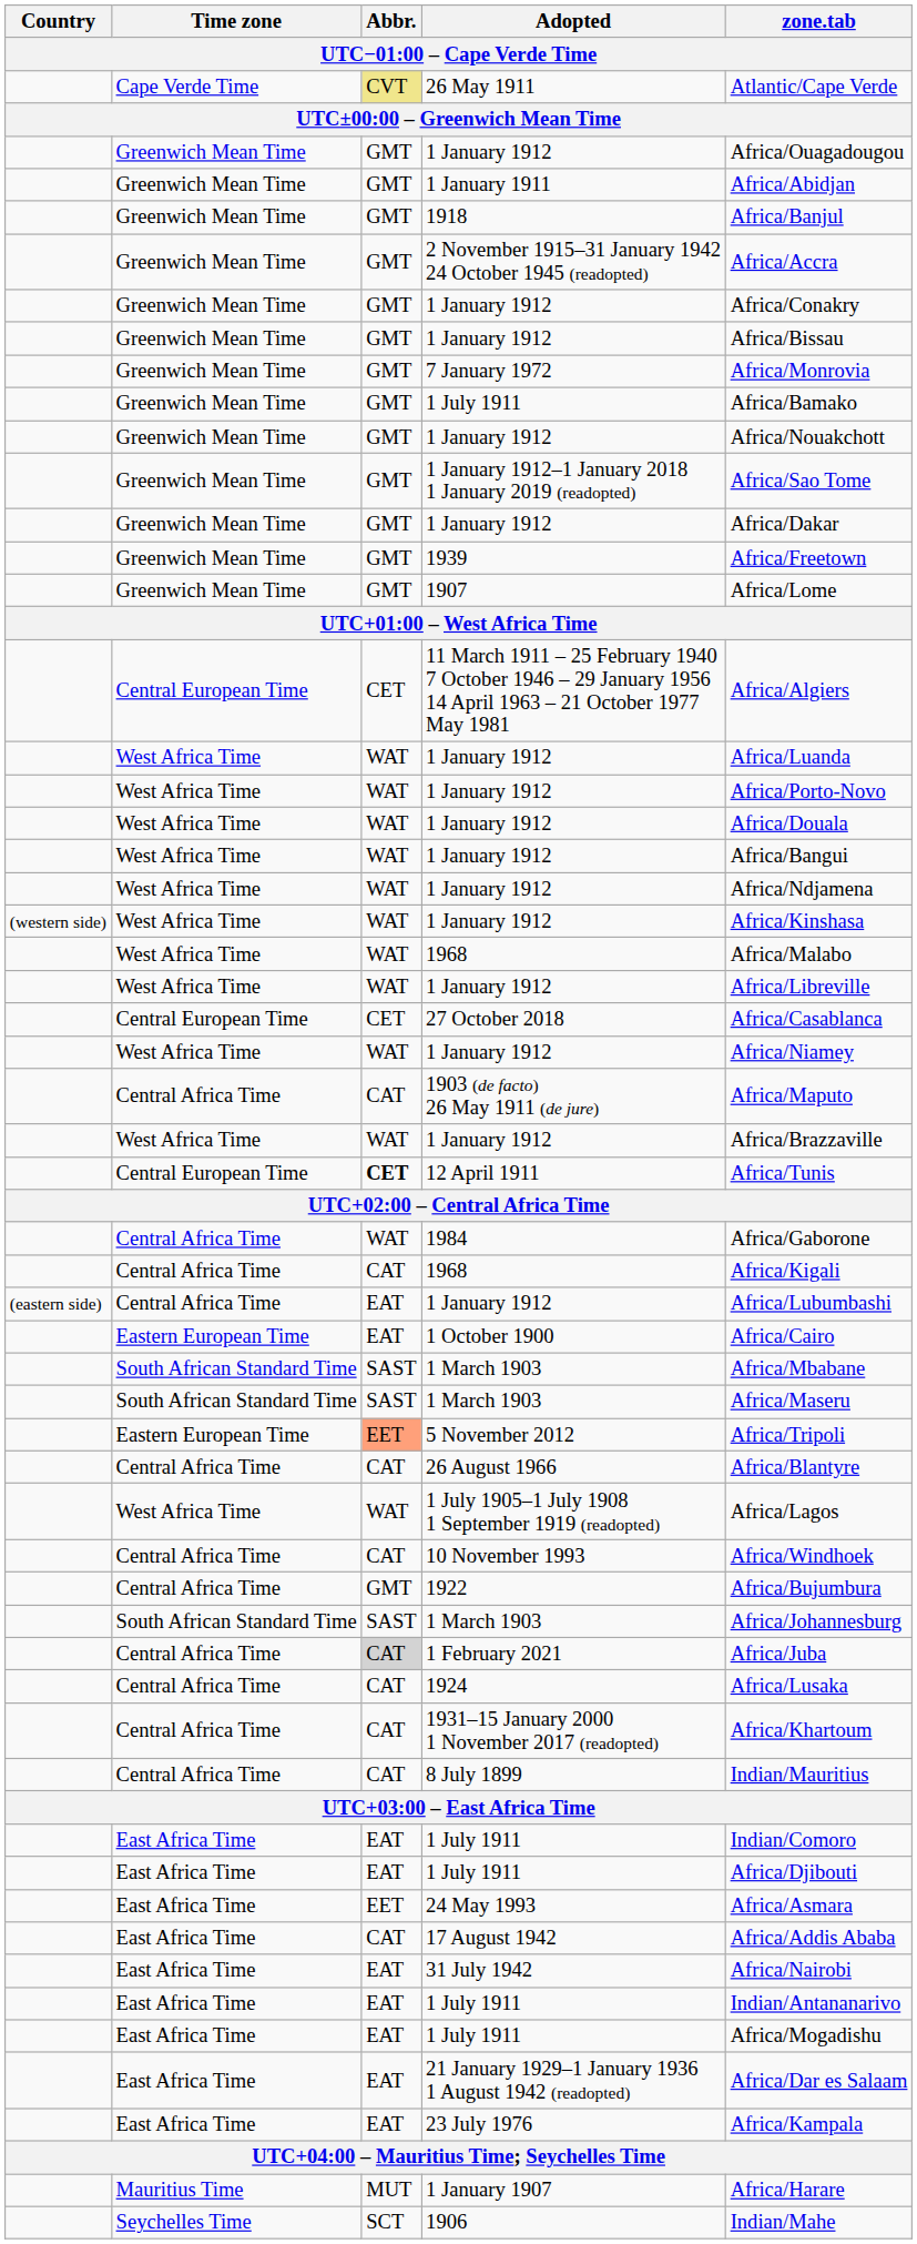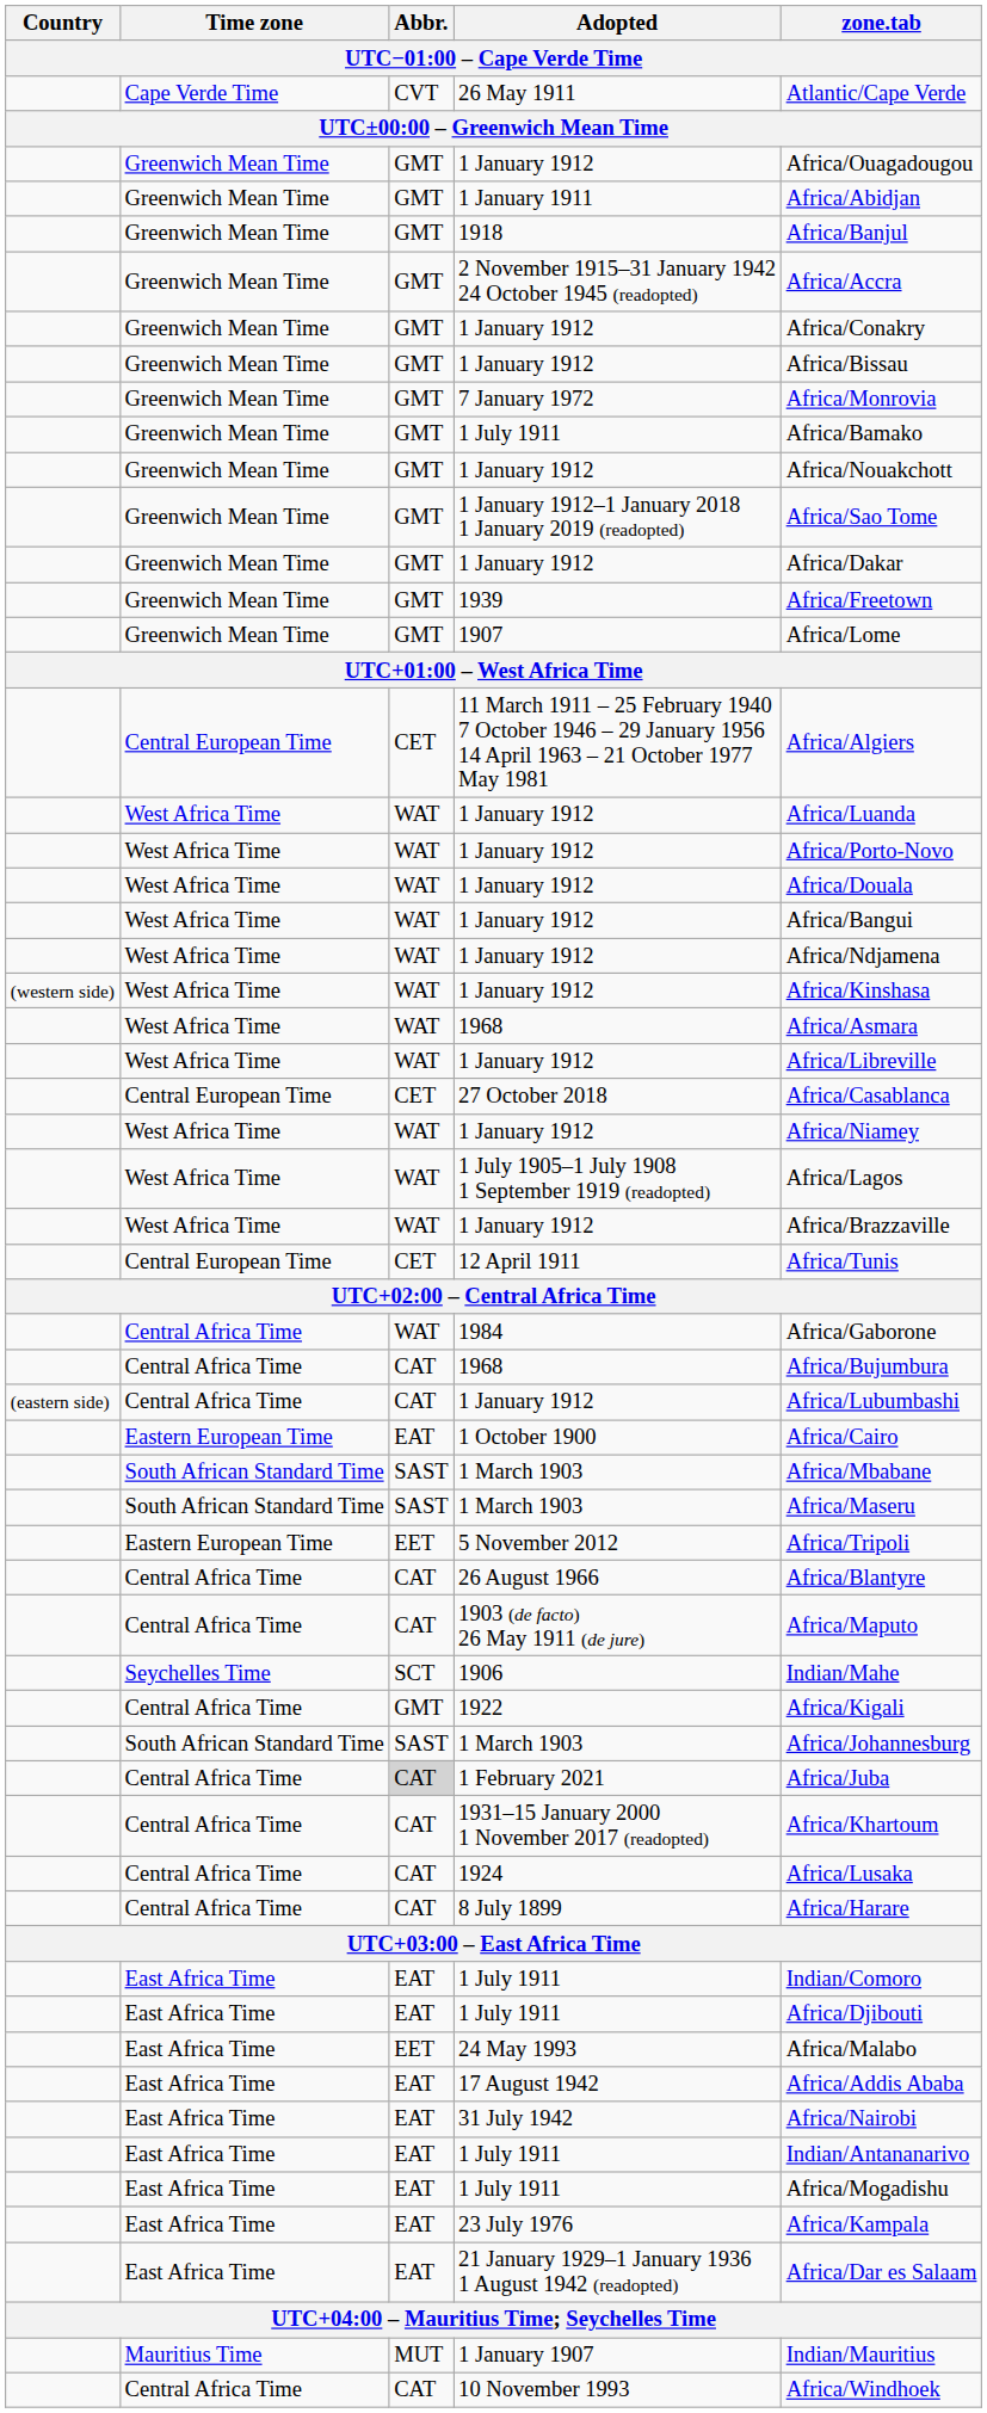26 May 1911 | Abbr.: khaki background -> no background
West Africa Time / 1968 | zone.tab: Africa/Malabo -> Africa/Asmara
rows swapped: 1 July 1905–1 July 1908 1 September 1919 (readopted) <-> 1903 (de facto) 26 May 1911 (de jure)
12 April 1911 | Abbr.: bold -> normal
Central Africa Time / 1968 | zone.tab: Africa/Kigali -> Africa/Bujumbura
Central Africa Time / 1 January 1912 | Abbr.: EAT -> CAT
5 November 2012 | Abbr.: lightsalmon background -> no background
rows swapped: 10 November 1993 <-> 1906
1922 | zone.tab: Africa/Bujumbura -> Africa/Kigali
rows swapped: 1931–15 January 2000 1 November 2017 (readopted) <-> 1924
8 July 1899 | zone.tab: Indian/Mauritius -> Africa/Harare
24 May 1993 | zone.tab: Africa/Asmara -> Africa/Malabo
17 August 1942 | Abbr.: CAT -> EAT
rows swapped: 21 January 1929–1 January 1936 1 August 1942 (readopted) <-> 23 July 1976
1 January 1907 | zone.tab: Africa/Harare -> Indian/Mauritius
